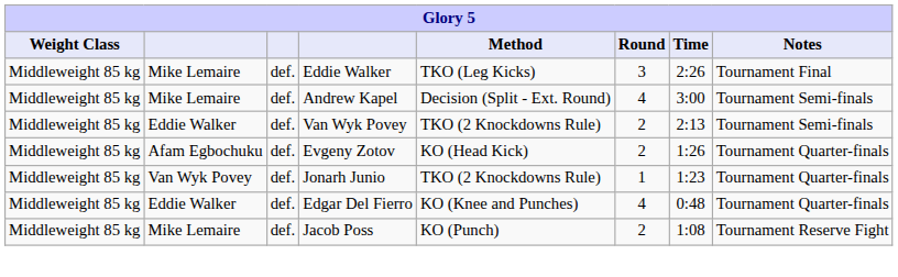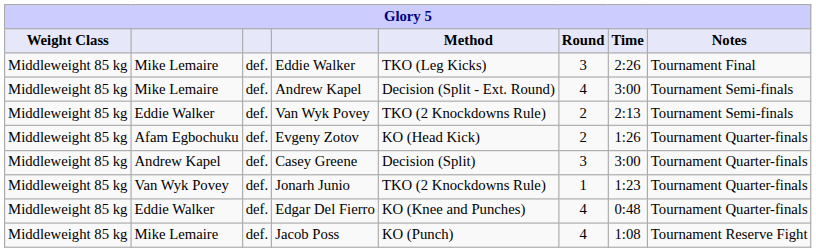+ row: Middleweight 85 kg | Andrew Kapel | def. | Casey Greene | Decision (Split) | 3 | 3:00 | Tournament Quarter-finals
Jacob Poss | Round: 2 -> 4
